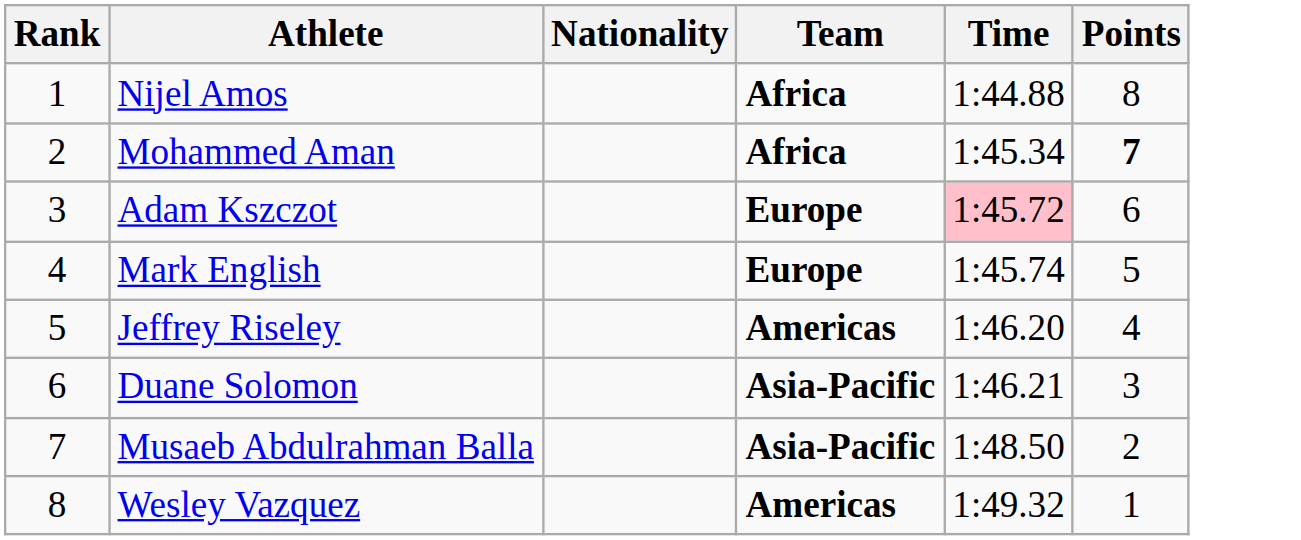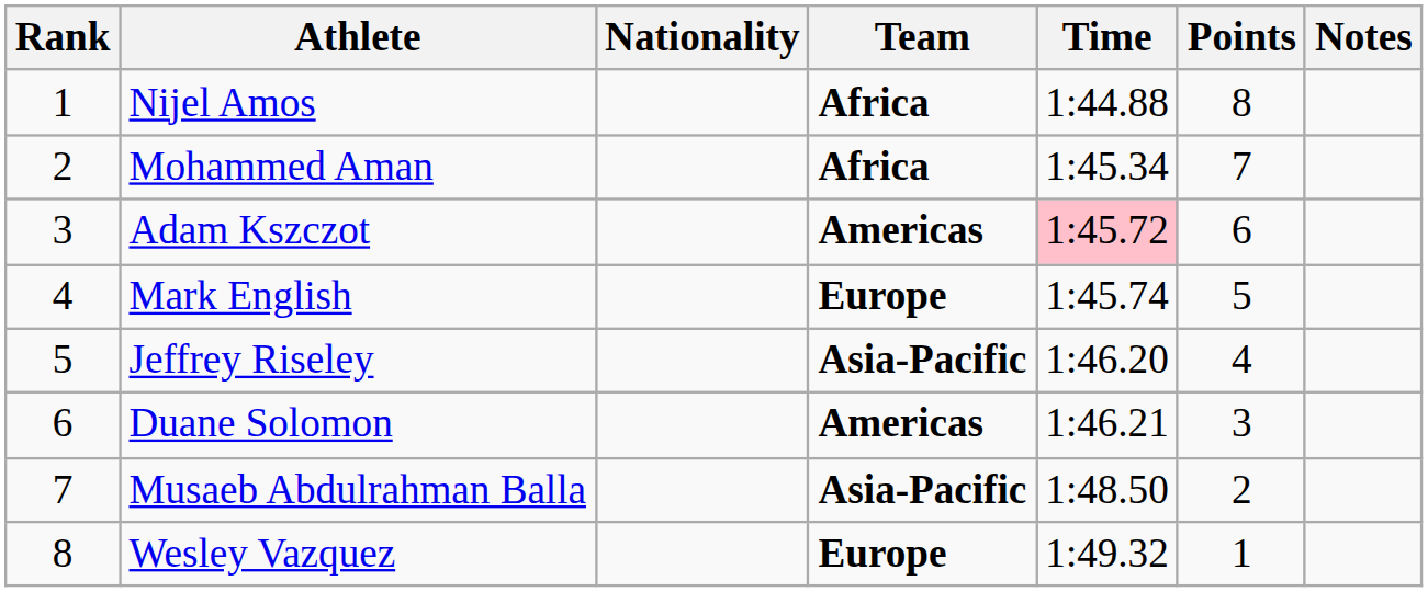+ column: Notes
Mohammed Aman | Points: bold -> normal
Adam Kszczot | Team: Europe -> Americas
Jeffrey Riseley | Team: Americas -> Asia-Pacific
Duane Solomon | Team: Asia-Pacific -> Americas
Wesley Vazquez | Team: Americas -> Europe
